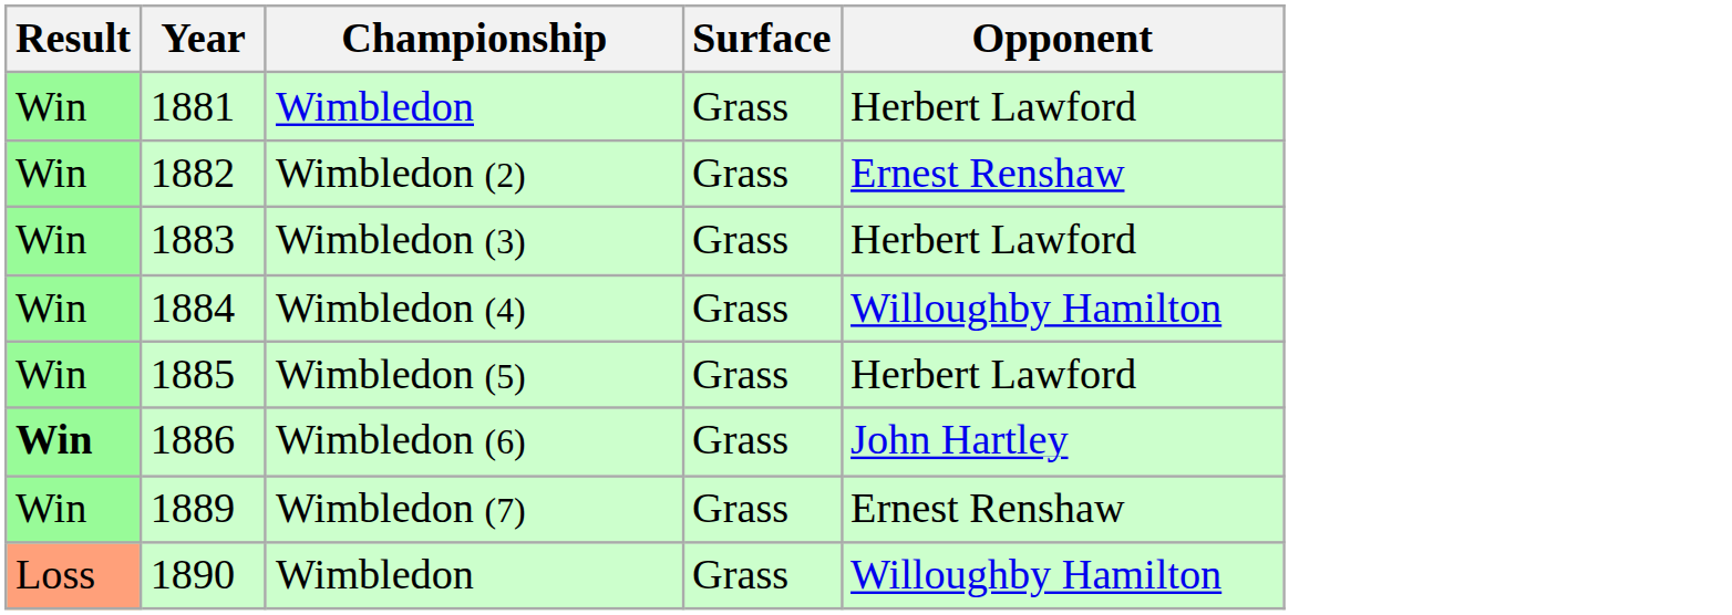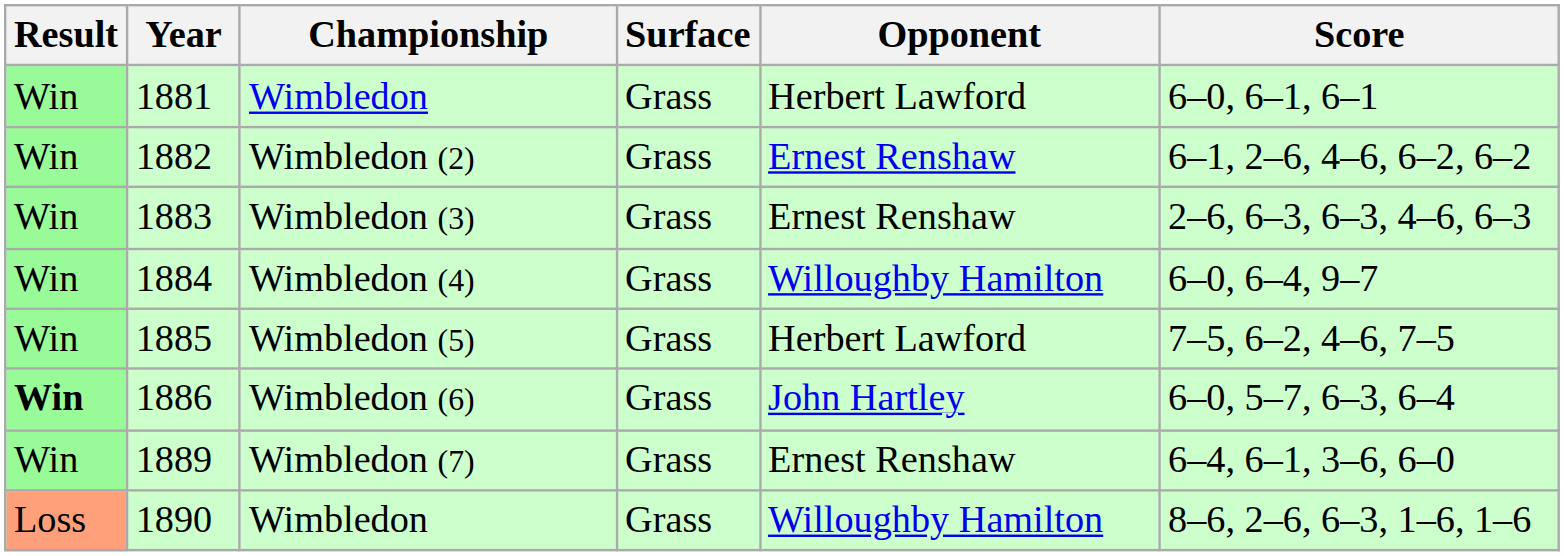+ column: Score | 6–0, 6–1, 6–1 | 6–1, 2–6, 4–6, 6–2, 6–2 | 2–6, 6–3, 6–3, 4–6, 6–3 | 6–0, 6–4, 9–7 | 7–5, 6–2, 4–6, 7–5 | 6–0, 5–7, 6–3, 6–4 | 6–4, 6–1, 3–6, 6–0 | 8–6, 2–6, 6–3, 1–6, 1–6
1883 | Opponent: Herbert Lawford -> Ernest Renshaw
